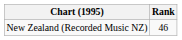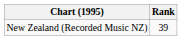New Zealand (Recorded Music NZ) | Rank: 46 -> 39
